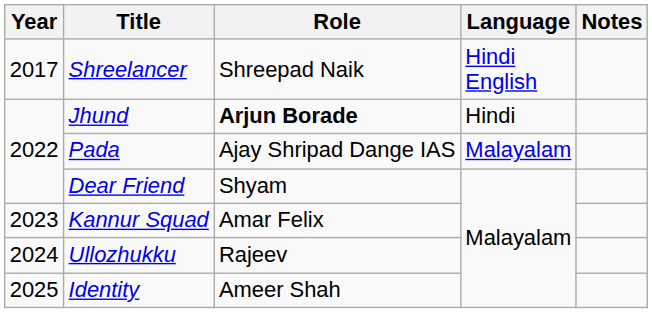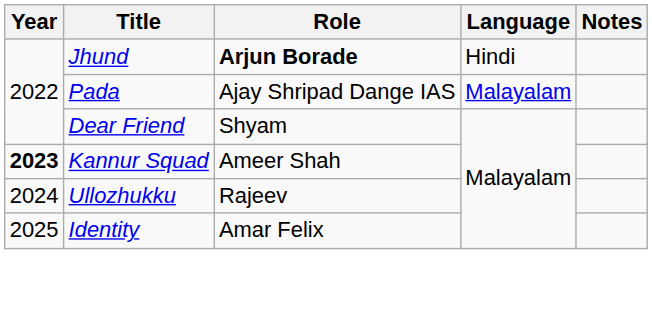- row: 2017 | Shreelancer | Shreepad Naik | Hindi English
Kannur Squad | Year: normal -> bold
Kannur Squad | Role: Amar Felix -> Ameer Shah
Identity | Role: Ameer Shah -> Amar Felix
